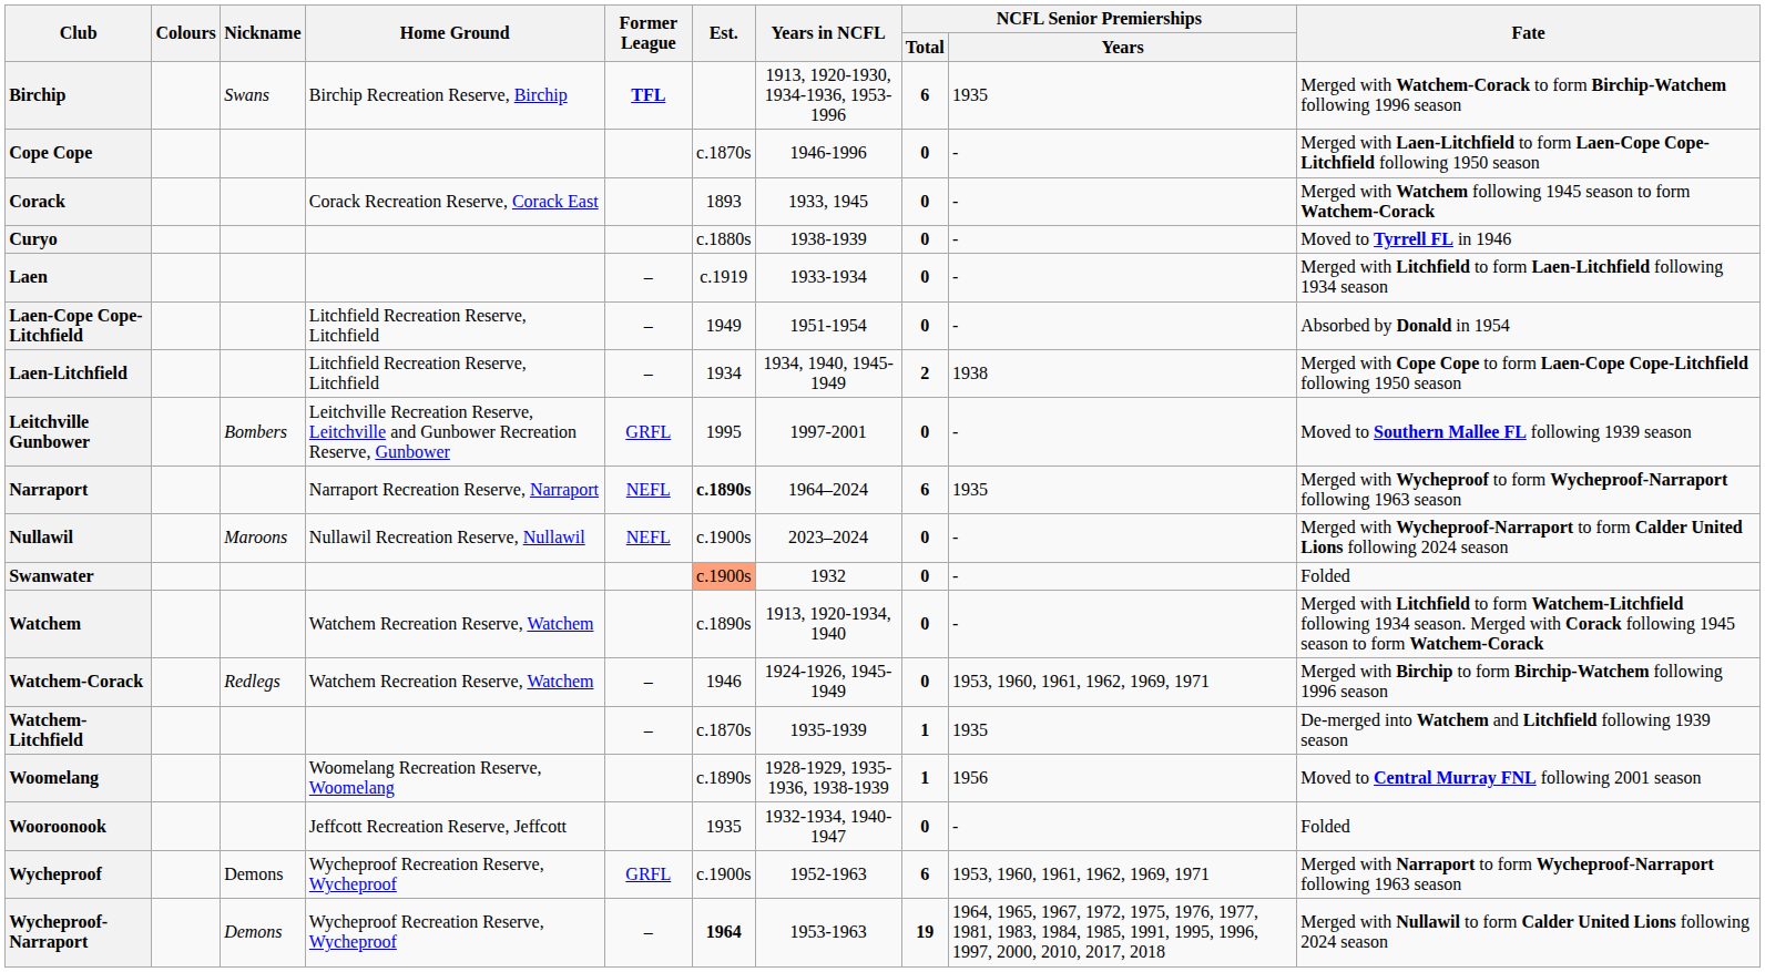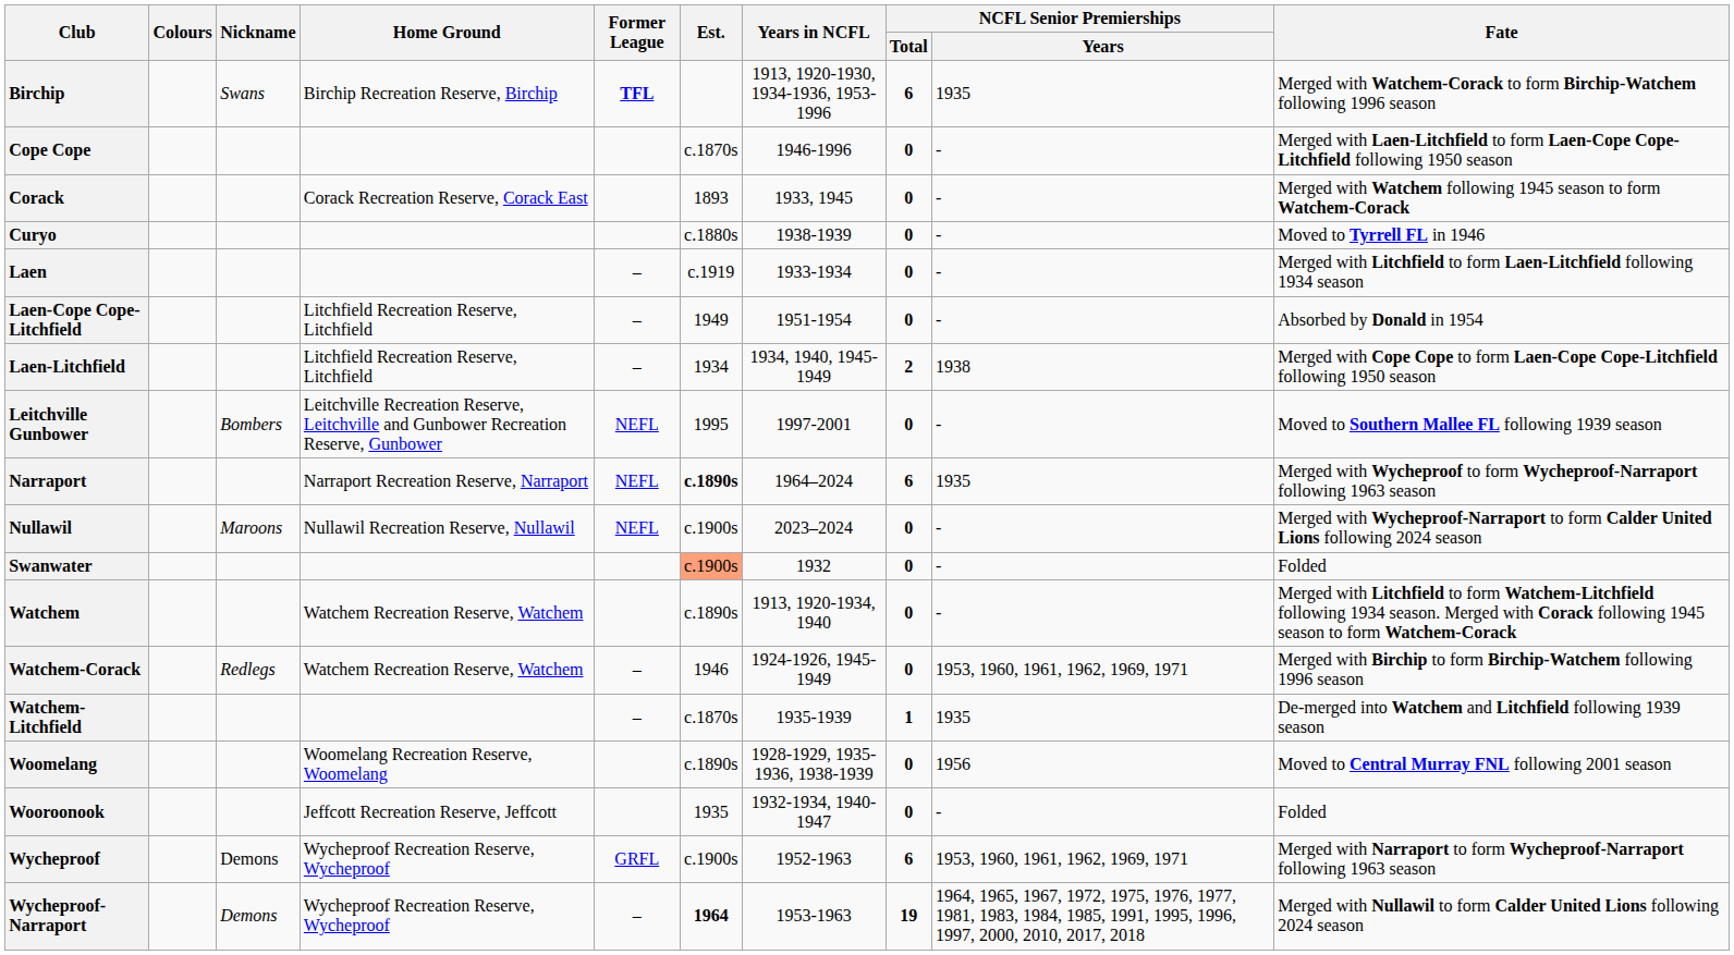Leitchville Gunbower | Former League: GRFL -> NEFL
Woomelang | NCFL Senior Premierships / Total: 1 -> 0
